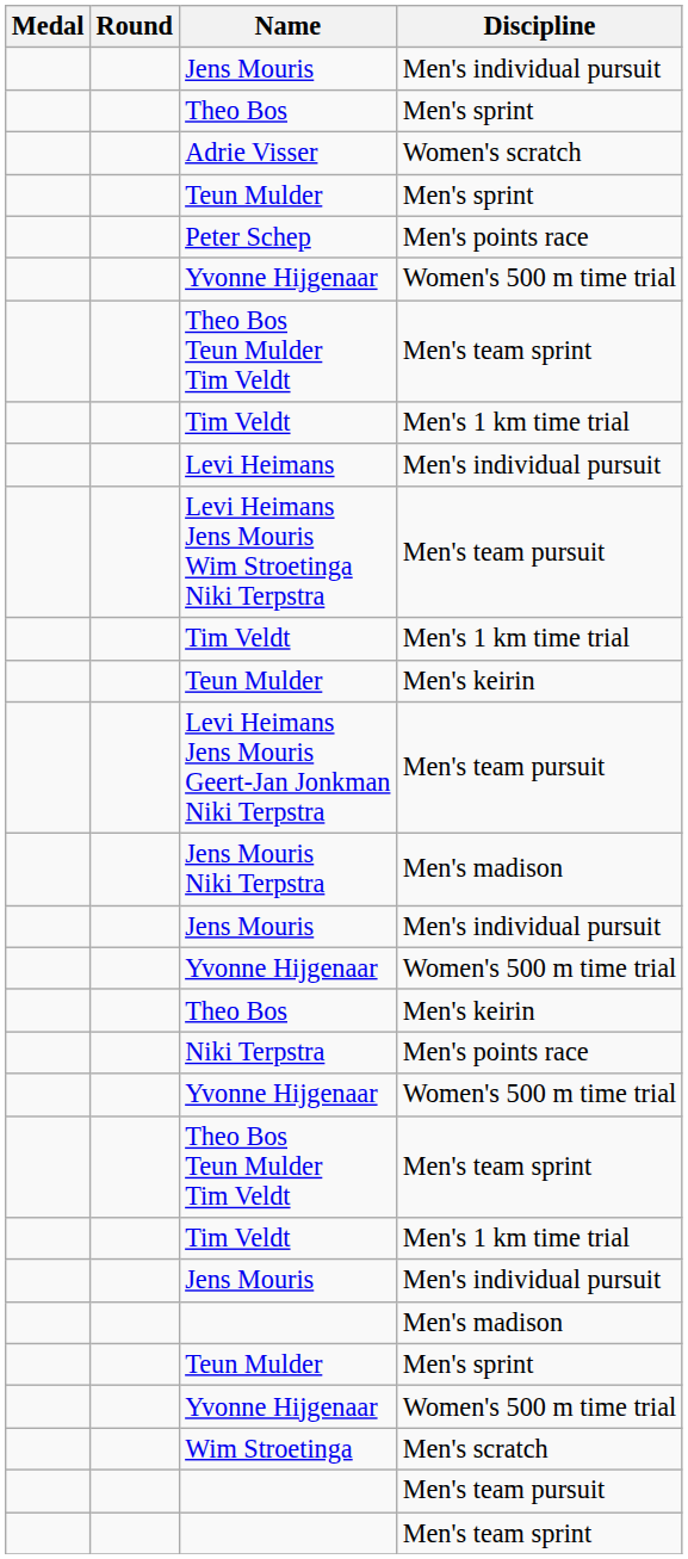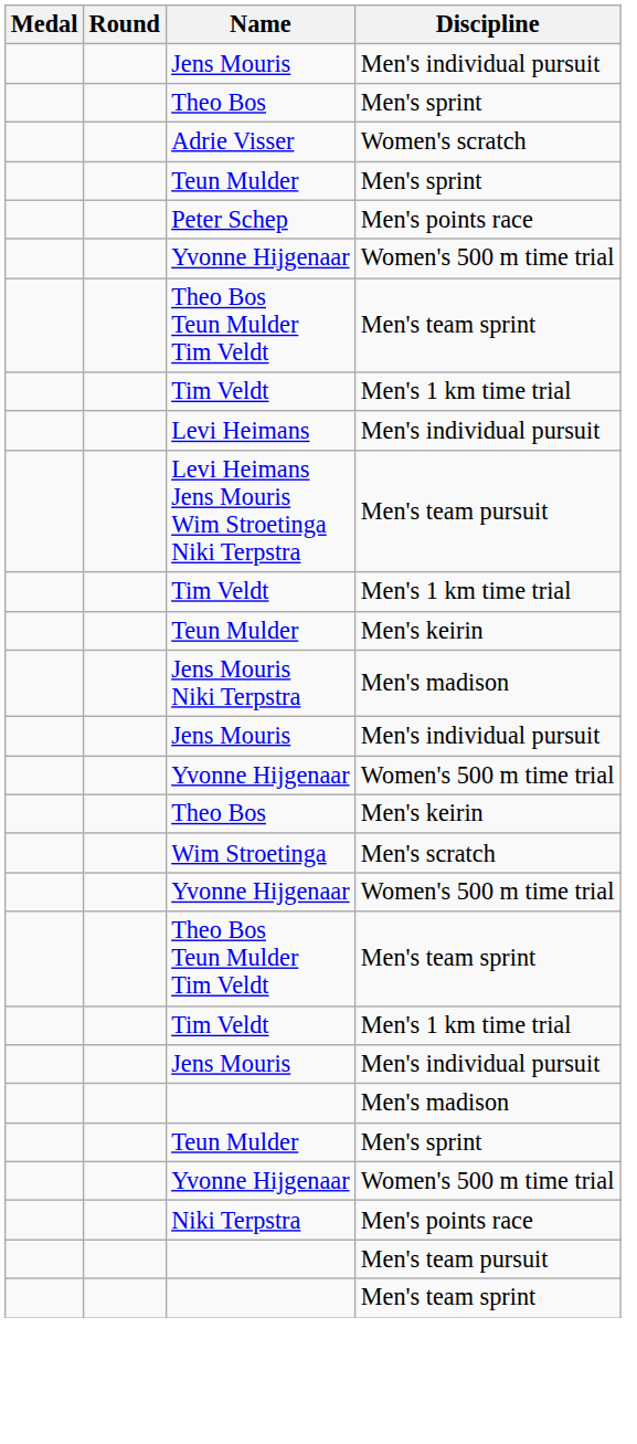- row: Levi Heimans Jens Mouris Geert-Jan Jonkman Niki Terpstra | Men's team pursuit
rows swapped: Niki Terpstra <-> Wim Stroetinga
